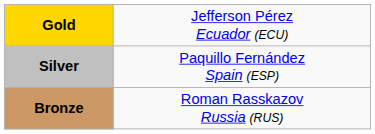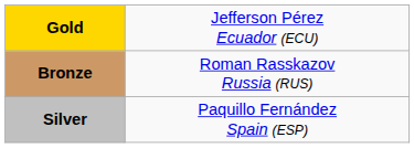rows swapped: Silver <-> Bronze
